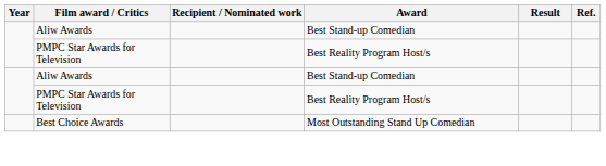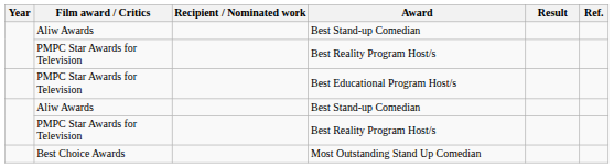+ row: PMPC Star Awards for Television | Best Educational Program Host/s
